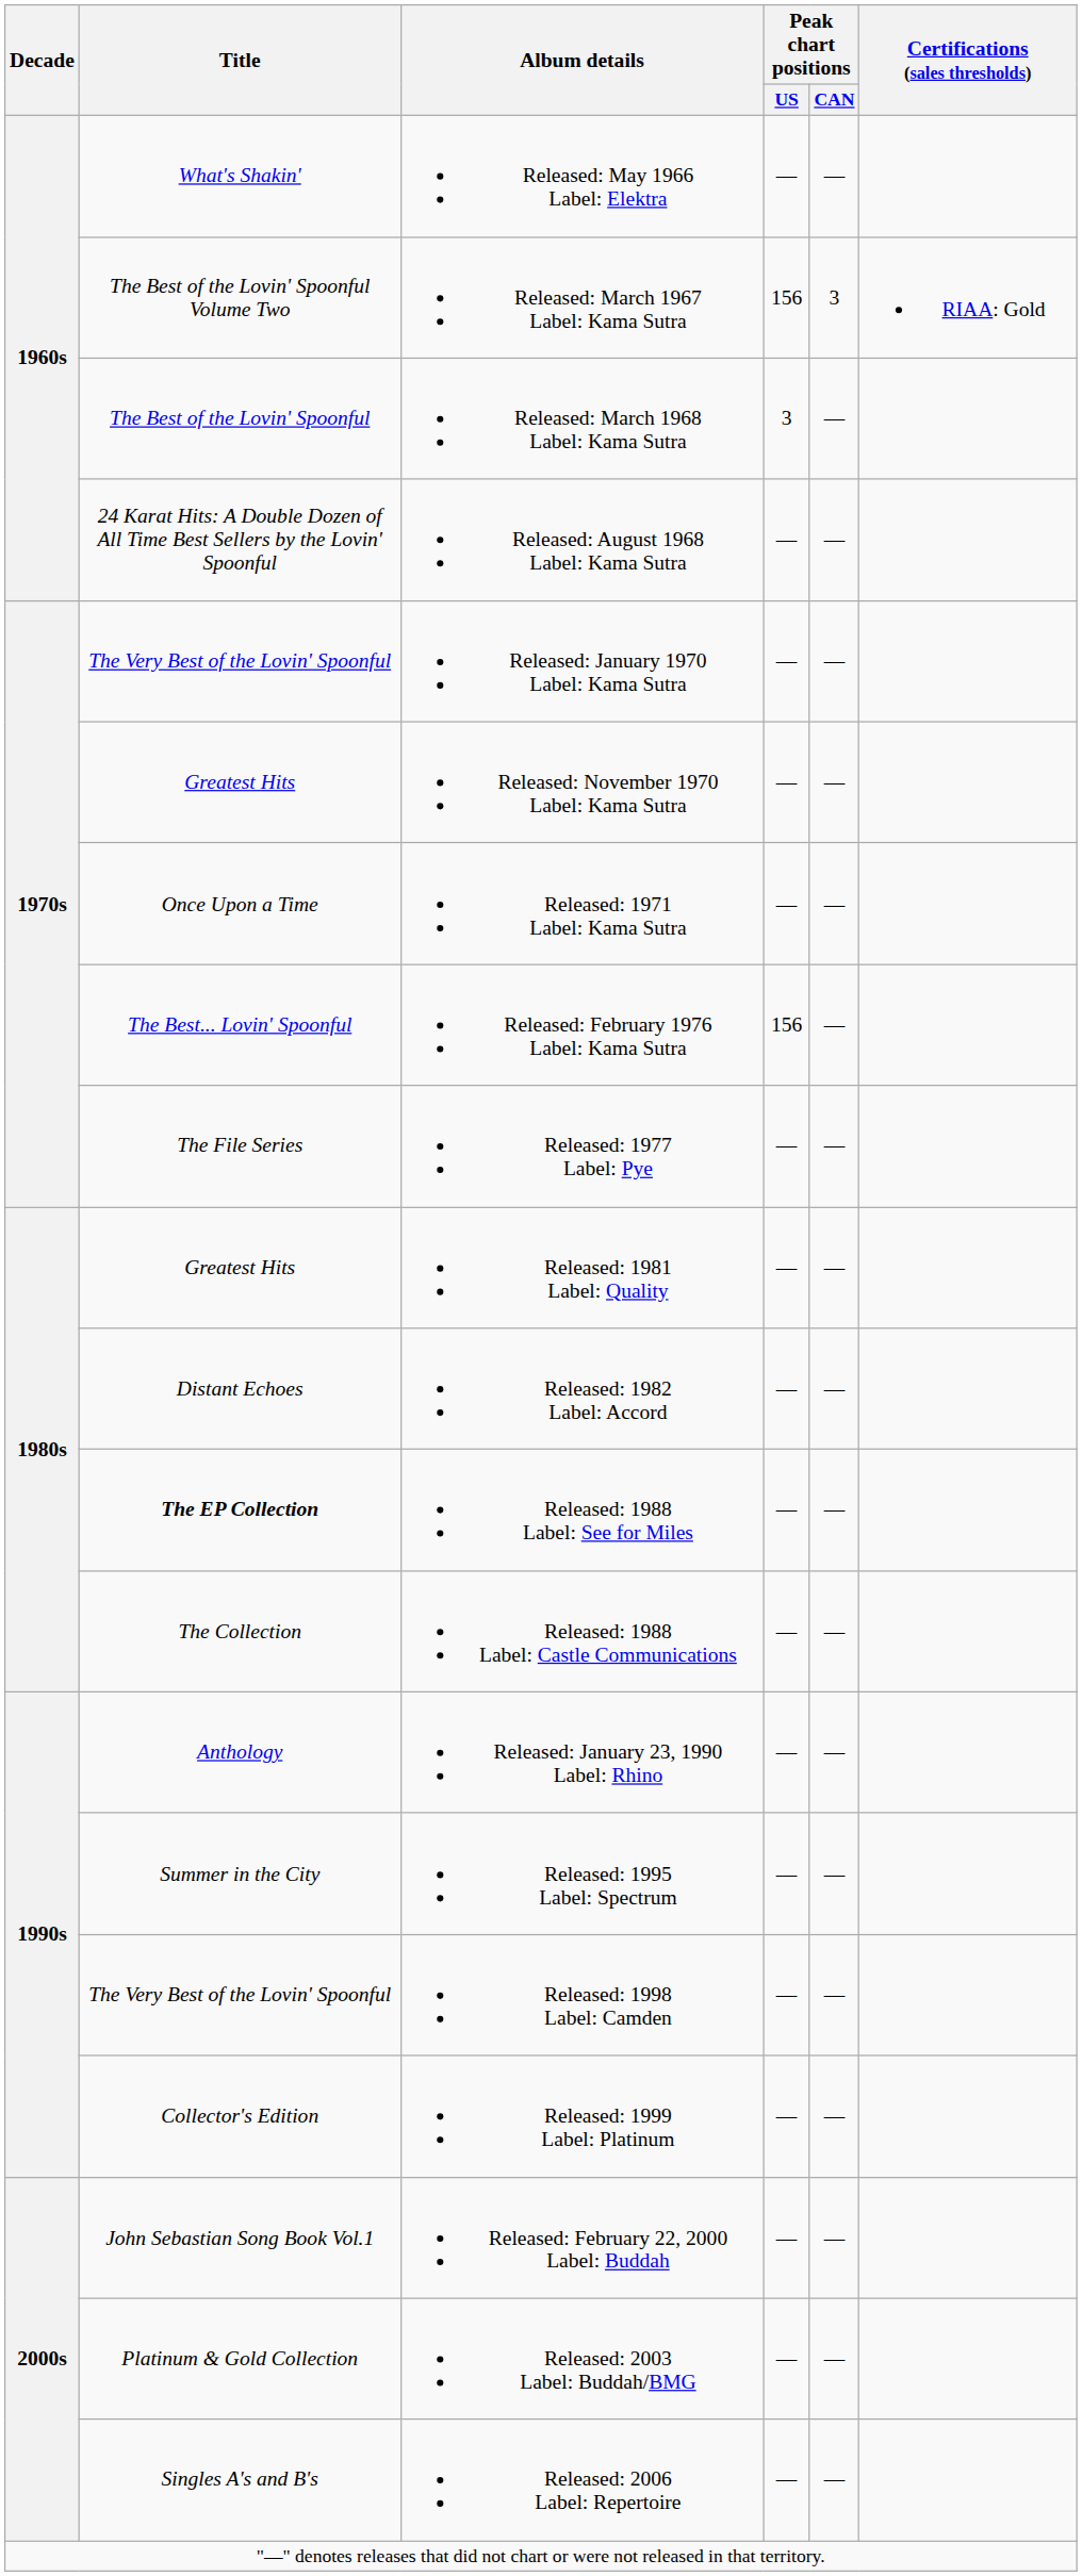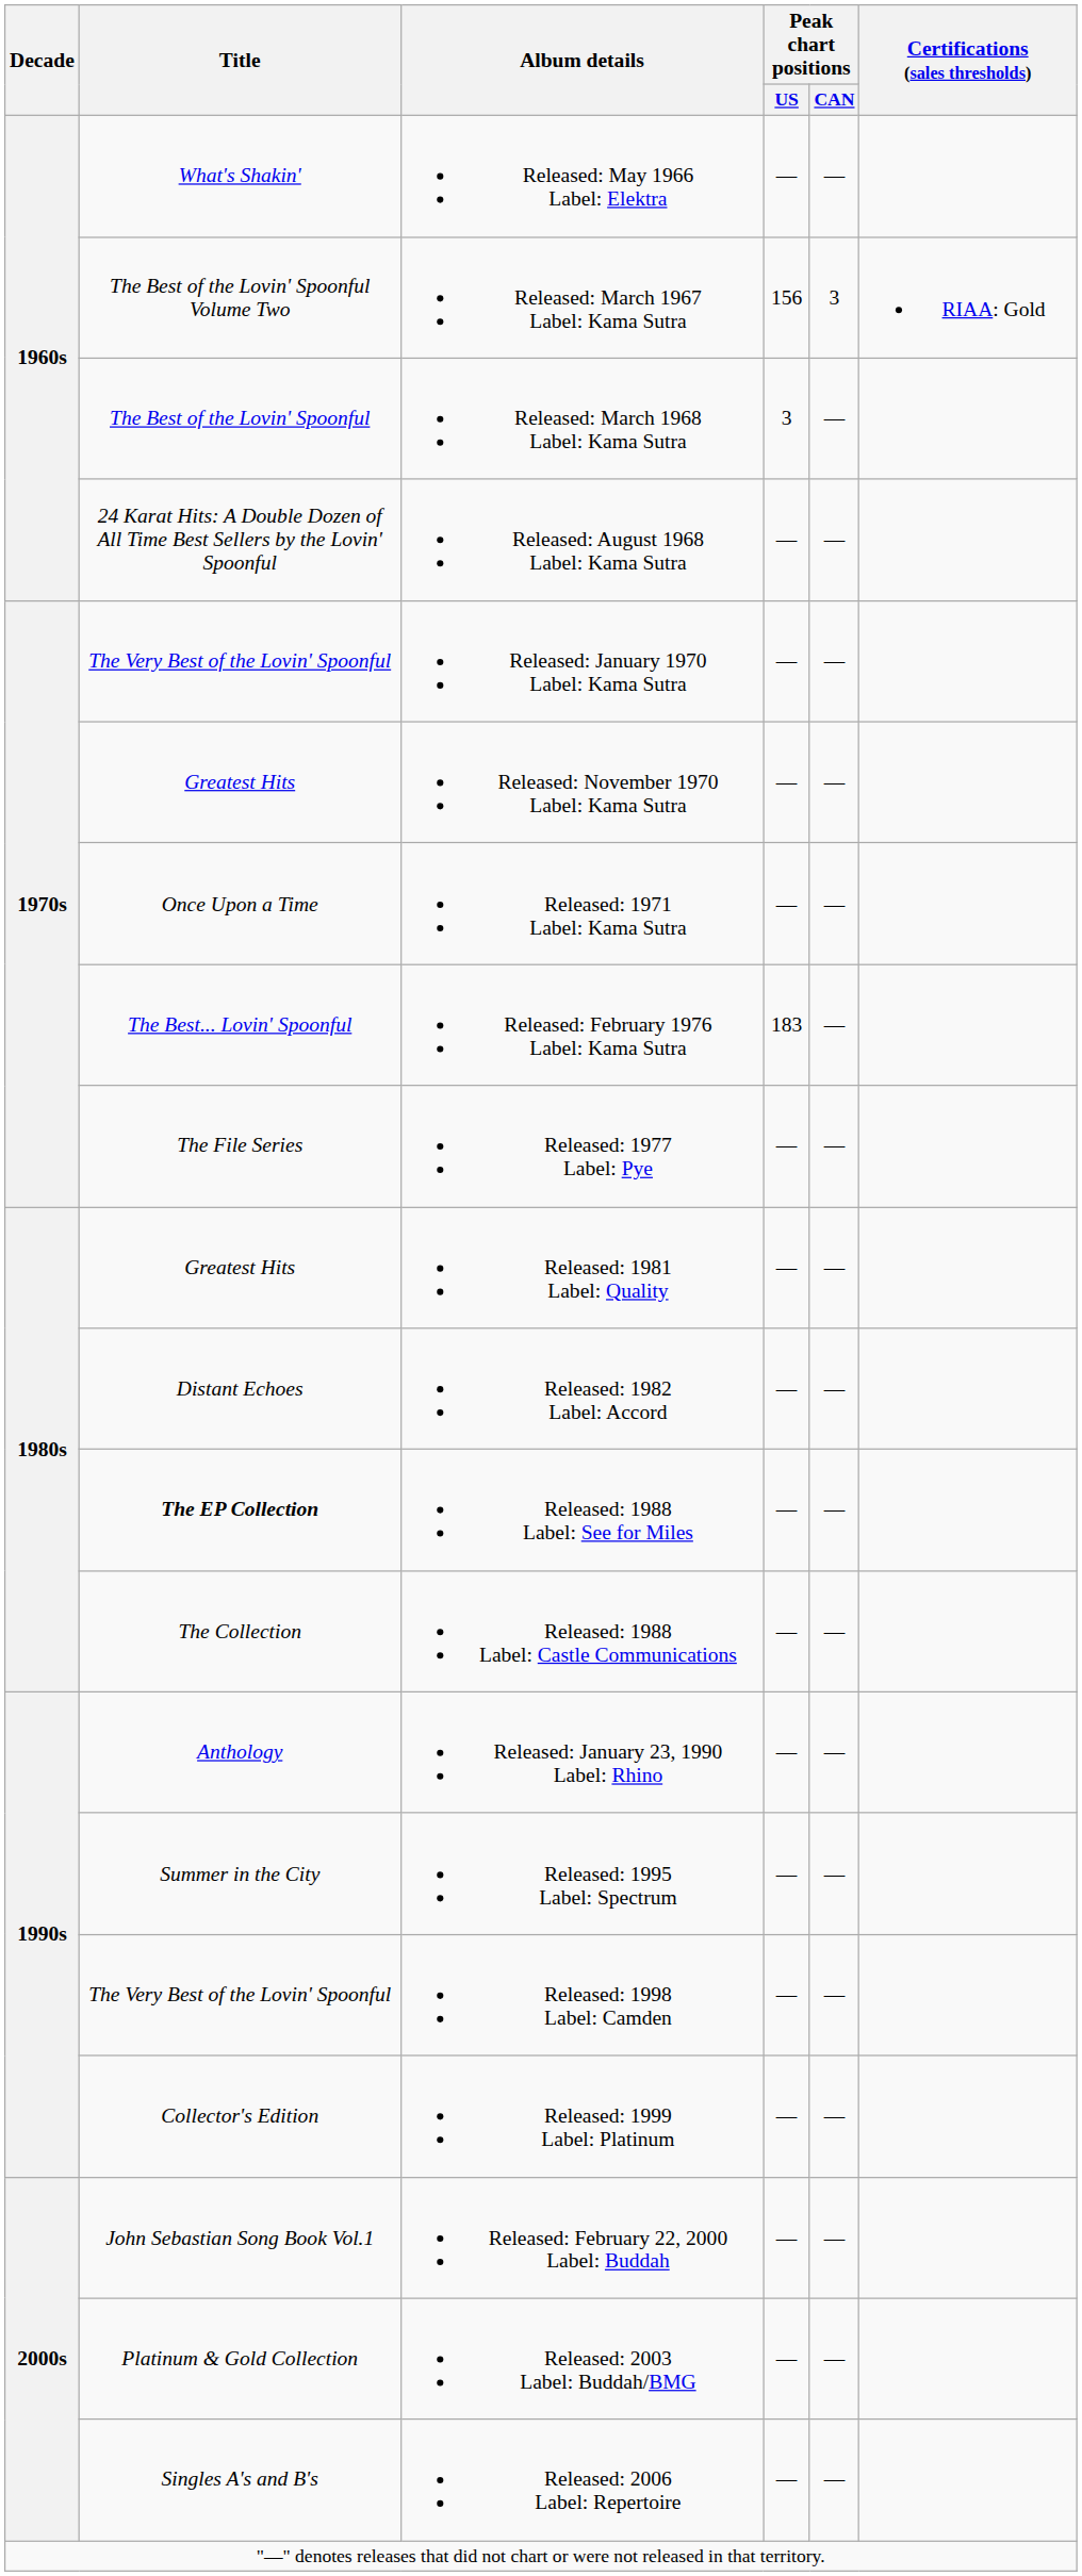Released: February 1976 Label: Kama Sutra | Peak chart positions / US: 156 -> 183
